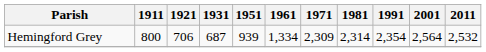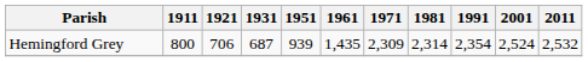Hemingford Grey | 1961: 1,334 -> 1,435
Hemingford Grey | 2001: 2,564 -> 2,524
